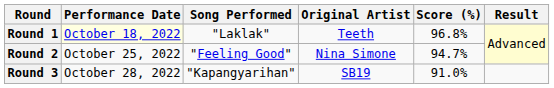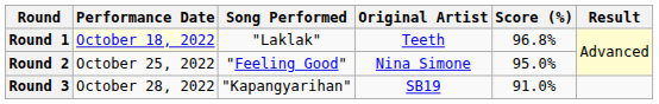Round 2 | Score (%): 94.7% -> 95.0%
